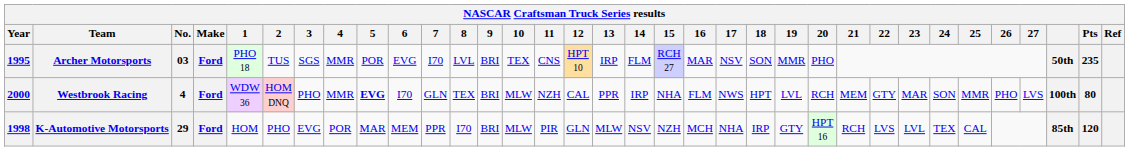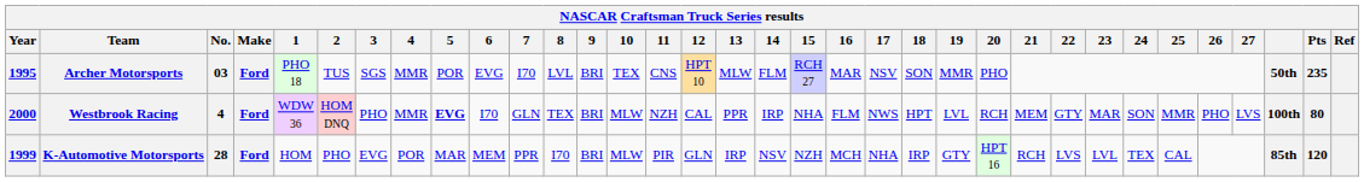Archer Motorsports | 13: IRP -> MLW
K-Automotive Motorsports | Year: 1998 -> 1999
K-Automotive Motorsports | No.: 29 -> 28
K-Automotive Motorsports | 13: MLW -> IRP
